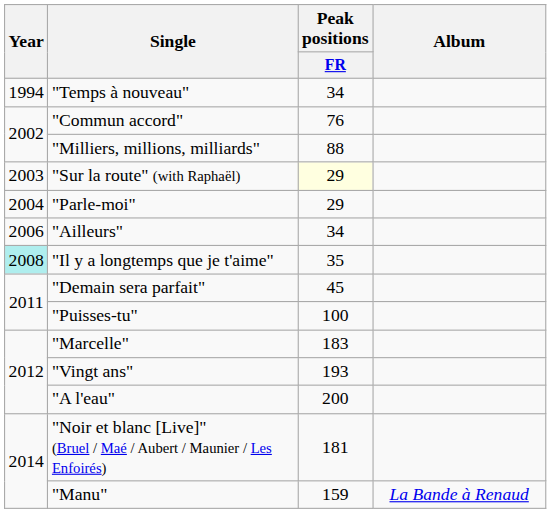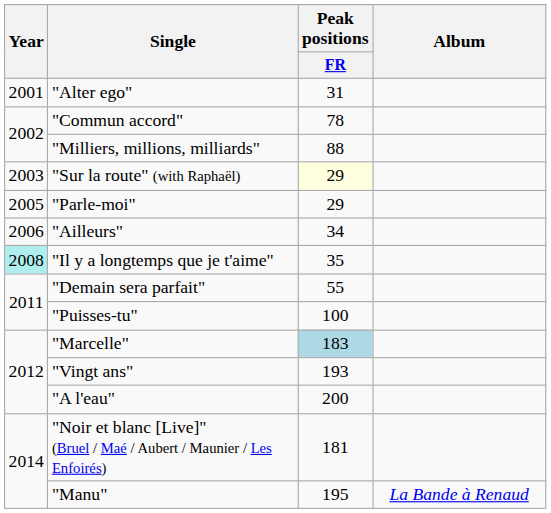- row: 1994 | "Temps à nouveau" | 34
+ row: 2001 | "Alter ego" | 31
"Commun accord" | Peak positions / FR: 76 -> 78
"Parle-moi" | Year: 2004 -> 2005
"Demain sera parfait" | Peak positions / FR: 45 -> 55
"Marcelle" | Peak positions / FR: no background -> lightblue background
"Manu" | Peak positions / FR: 159 -> 195
